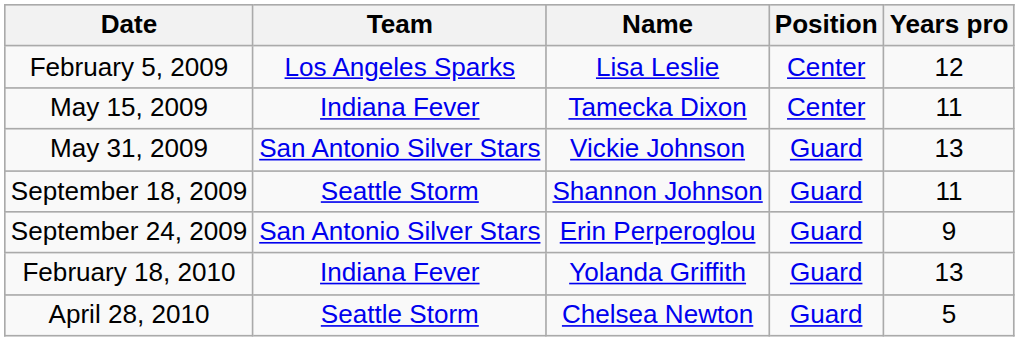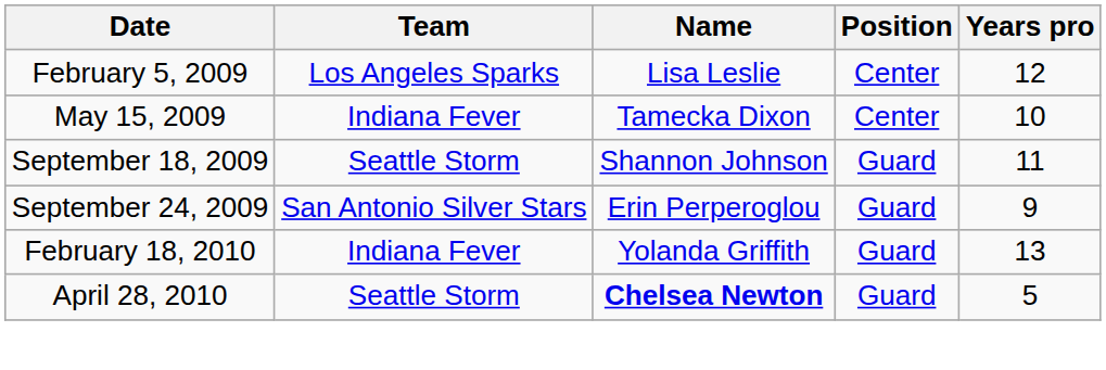May 15, 2009 | Years pro: 11 -> 10
- row: May 31, 2009 | San Antonio Silver Stars | Vickie Johnson | Guard | 13
April 28, 2010 | Name: normal -> bold
